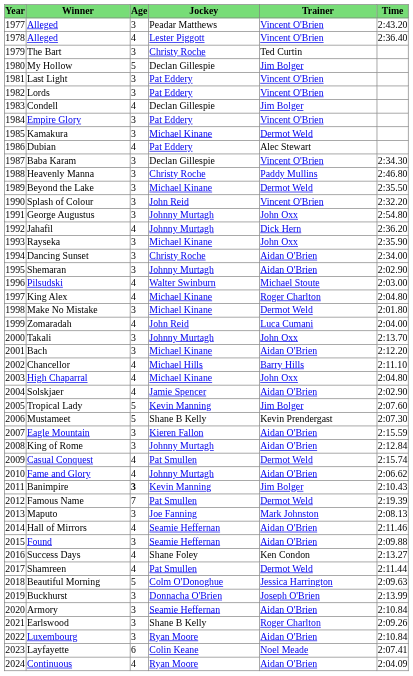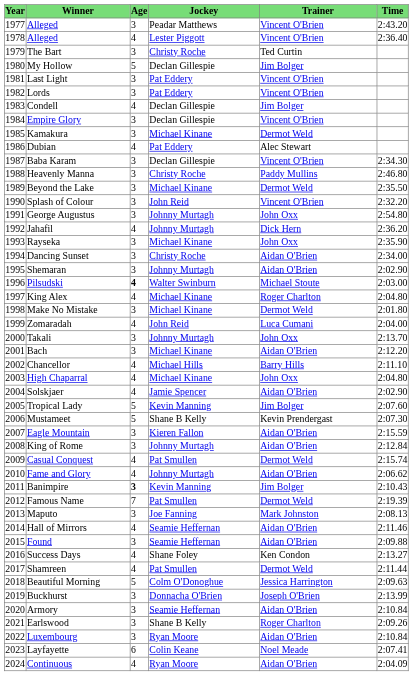Empire Glory | Jockey: Pat Eddery -> Declan Gillespie
Pilsudski | Age: normal -> bold
